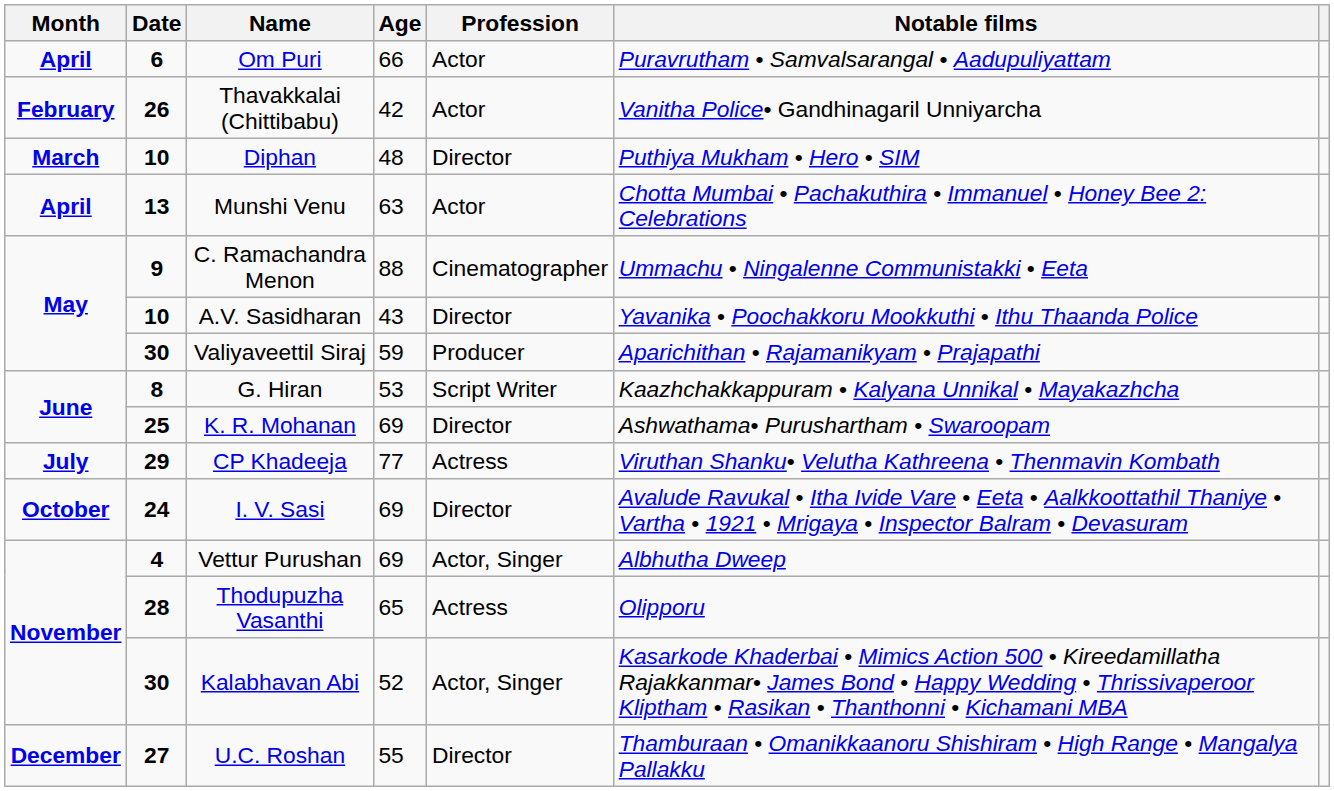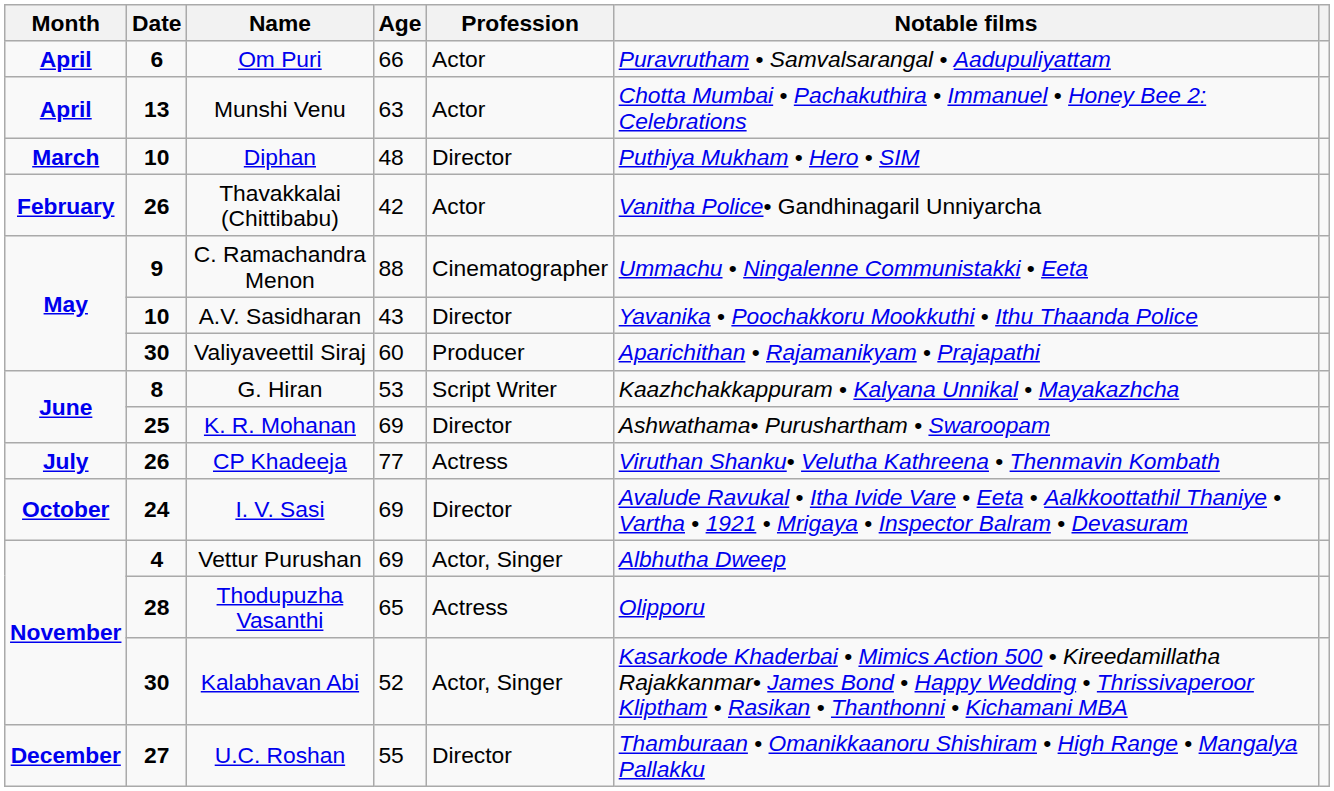rows swapped: Thavakkalai (Chittibabu) <-> Munshi Venu
Valiyaveettil Siraj | Age: 59 -> 60
CP Khadeeja | Date: 29 -> 26
